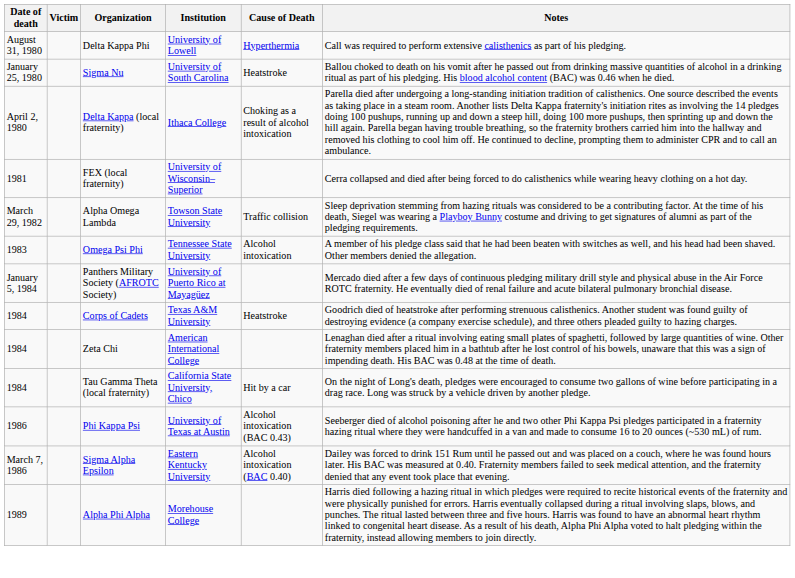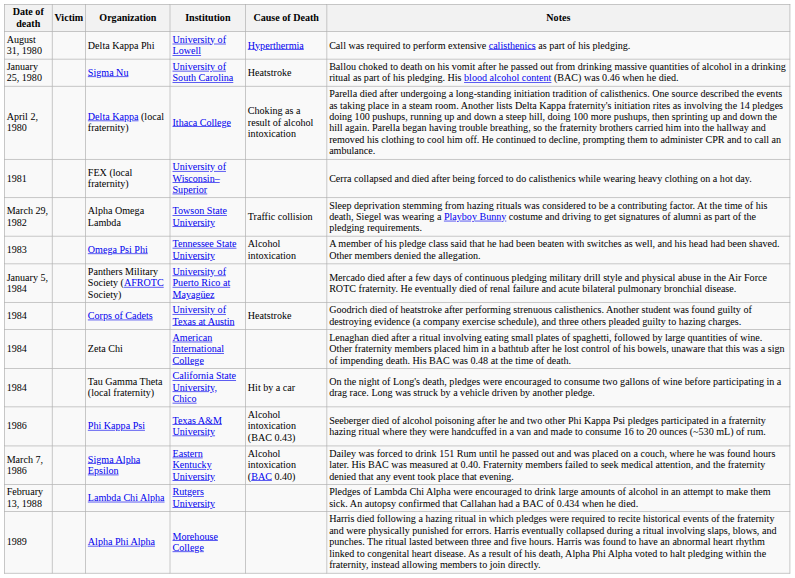Corps of Cadets | Institution: Texas A&M University -> University of Texas at Austin
Phi Kappa Psi | Institution: University of Texas at Austin -> Texas A&M University
+ row: February 13, 1988 | Lambda Chi Alpha | Rutgers University | Pledges of Lambda Chi Alpha were encouraged to drink large amounts of alcohol in an attempt to make them sick. An autopsy confirmed that Callahan had a BAC of 0.434 when he died.
